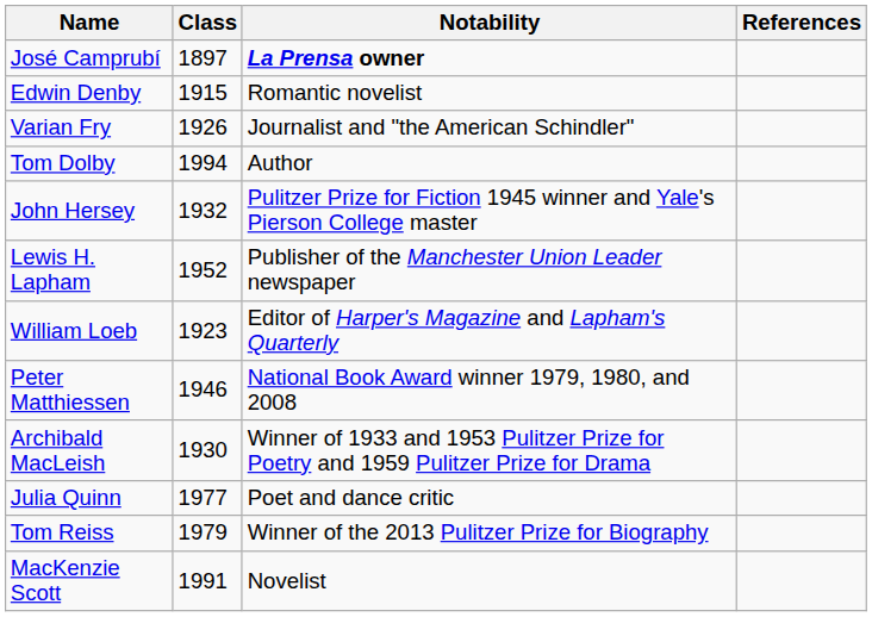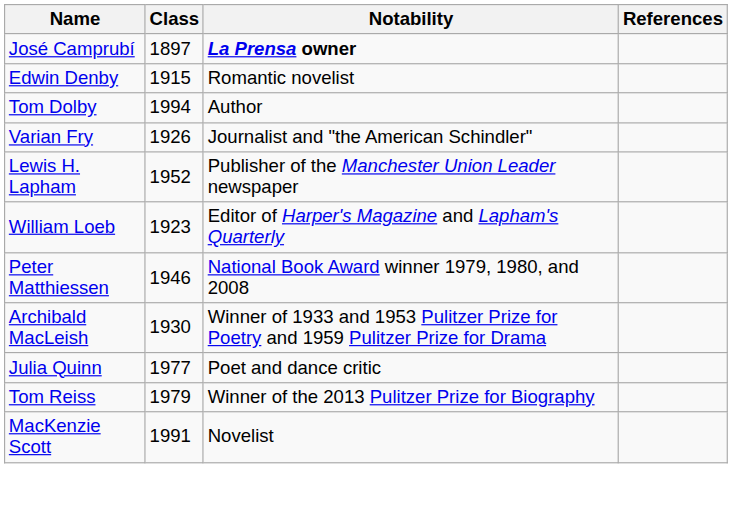rows swapped: Tom Dolby <-> Varian Fry
- row: John Hersey | 1932 | Pulitzer Prize for Fiction 1945 winner and Yale's Pierson College master
